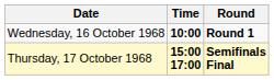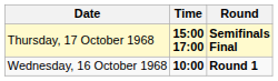rows swapped: Wednesday, 16 October 1968 <-> Thursday, 17 October 1968
